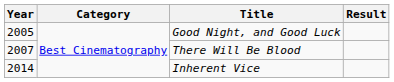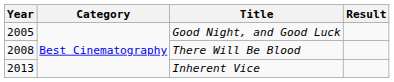There Will Be Blood | Year: 2007 -> 2008
Inherent Vice | Year: 2014 -> 2013
